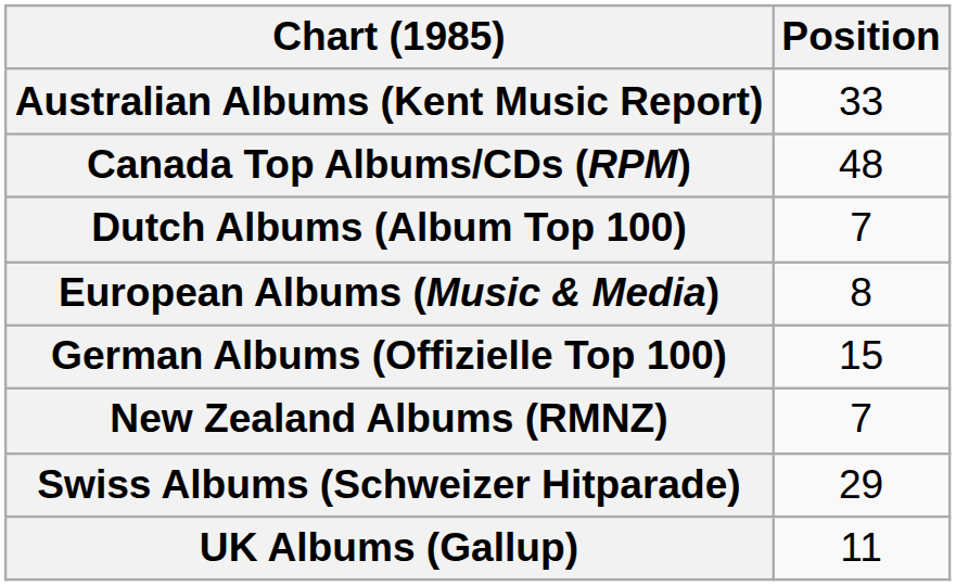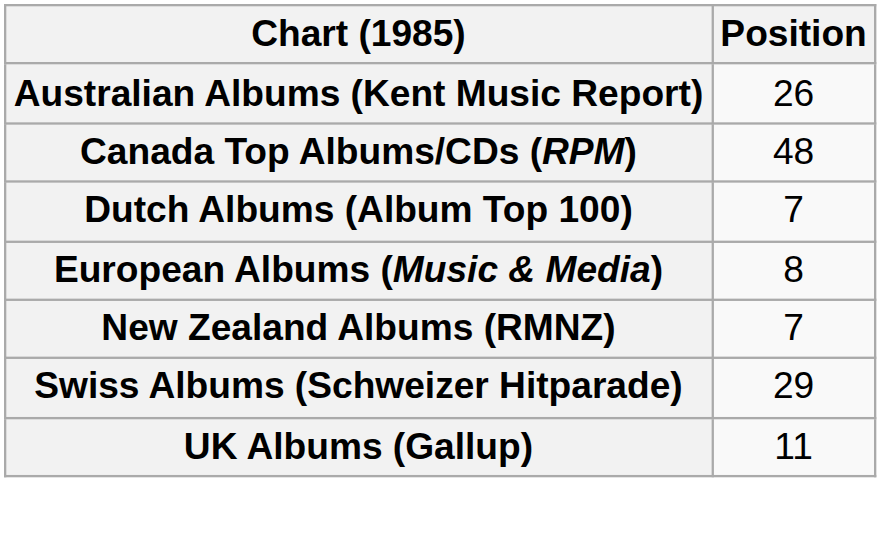Australian Albums (Kent Music Report) | Position: 33 -> 26
- row: German Albums (Offizielle Top 100) | 15
